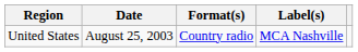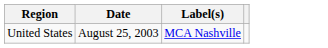- column: Format(s) | Country radio
